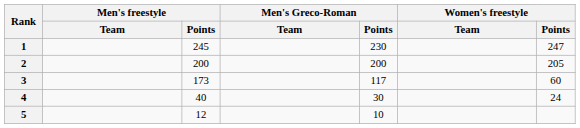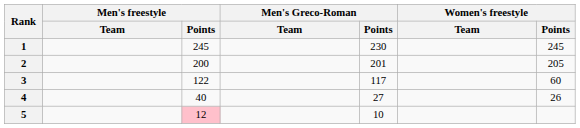1 | Women's freestyle / Points: 247 -> 245
2 | Men's Greco-Roman / Points: 200 -> 201
3 | Men's freestyle / Points: 173 -> 122
4 | Men's Greco-Roman / Points: 30 -> 27
4 | Women's freestyle / Points: 24 -> 26
5 | Men's freestyle / Points: no background -> pink background
